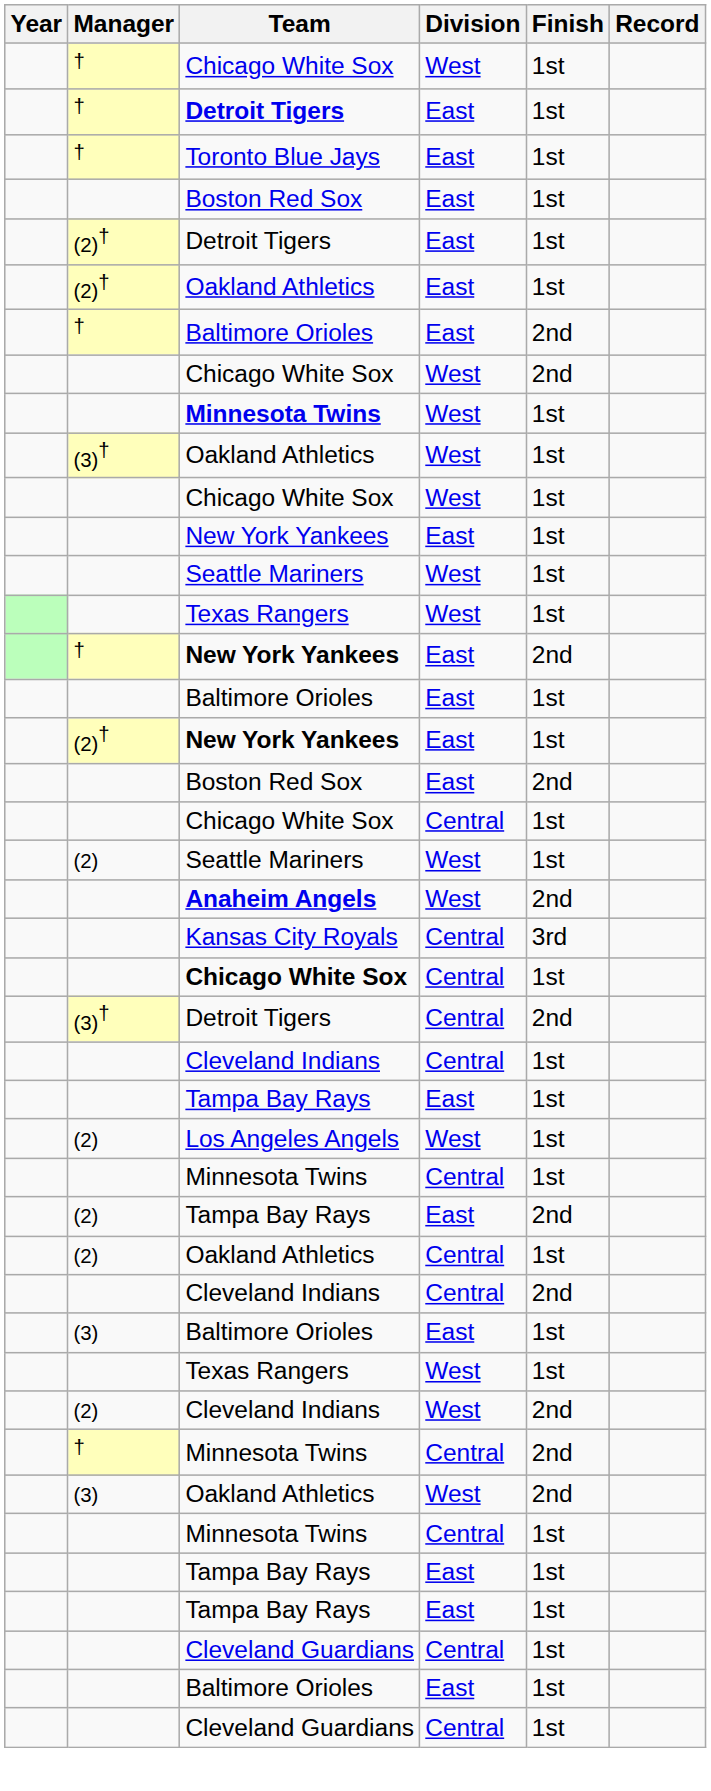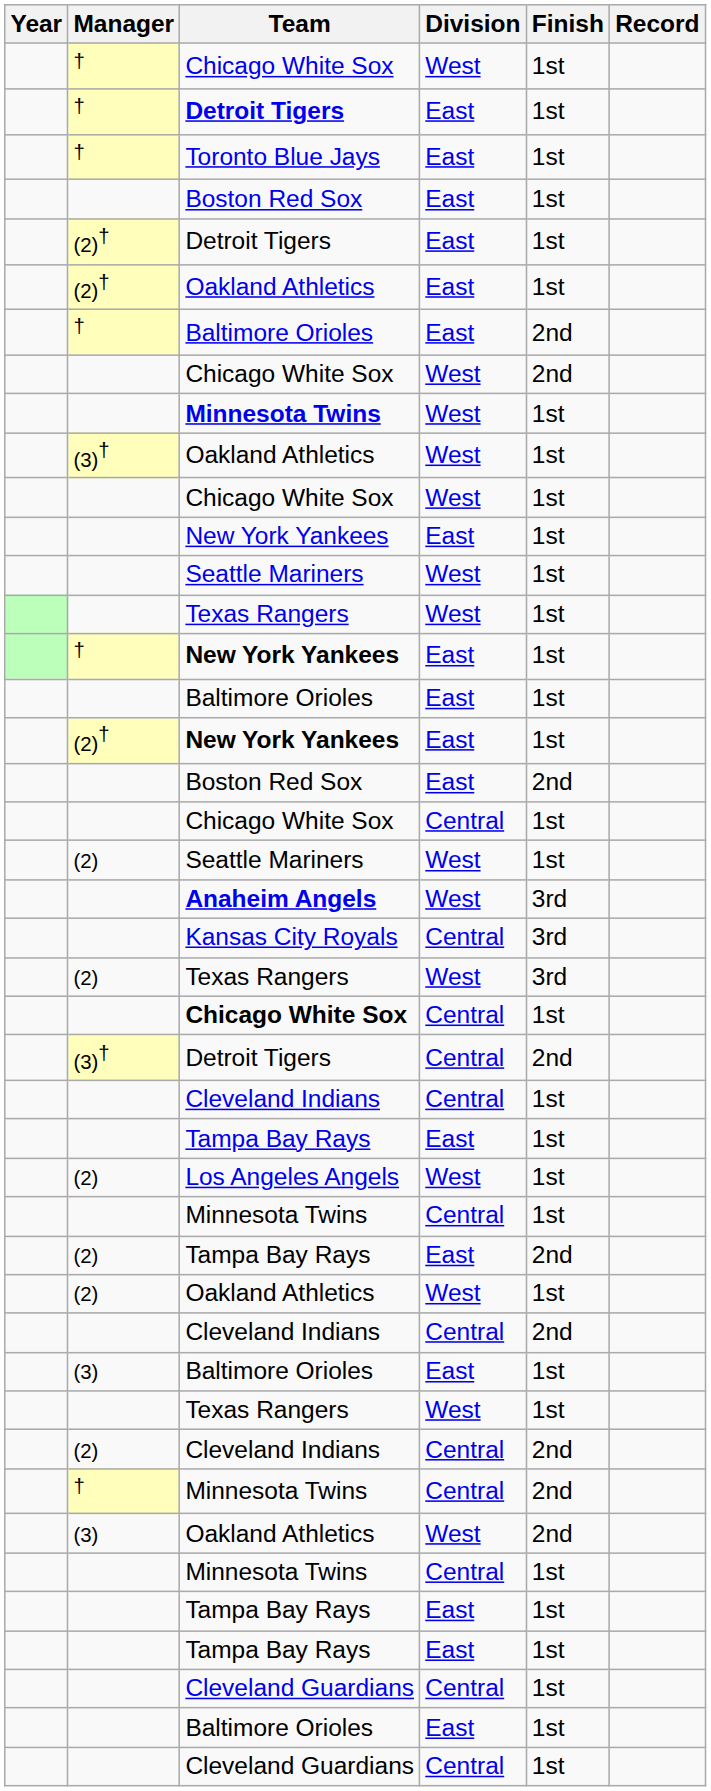† / New York Yankees | Finish: 2nd -> 1st
Anaheim Angels | Finish: 2nd -> 3rd
+ row: (2) | Texas Rangers | West | 3rd
(2) / Oakland Athletics | Division: Central -> West
(2) / Cleveland Indians | Division: West -> Central
